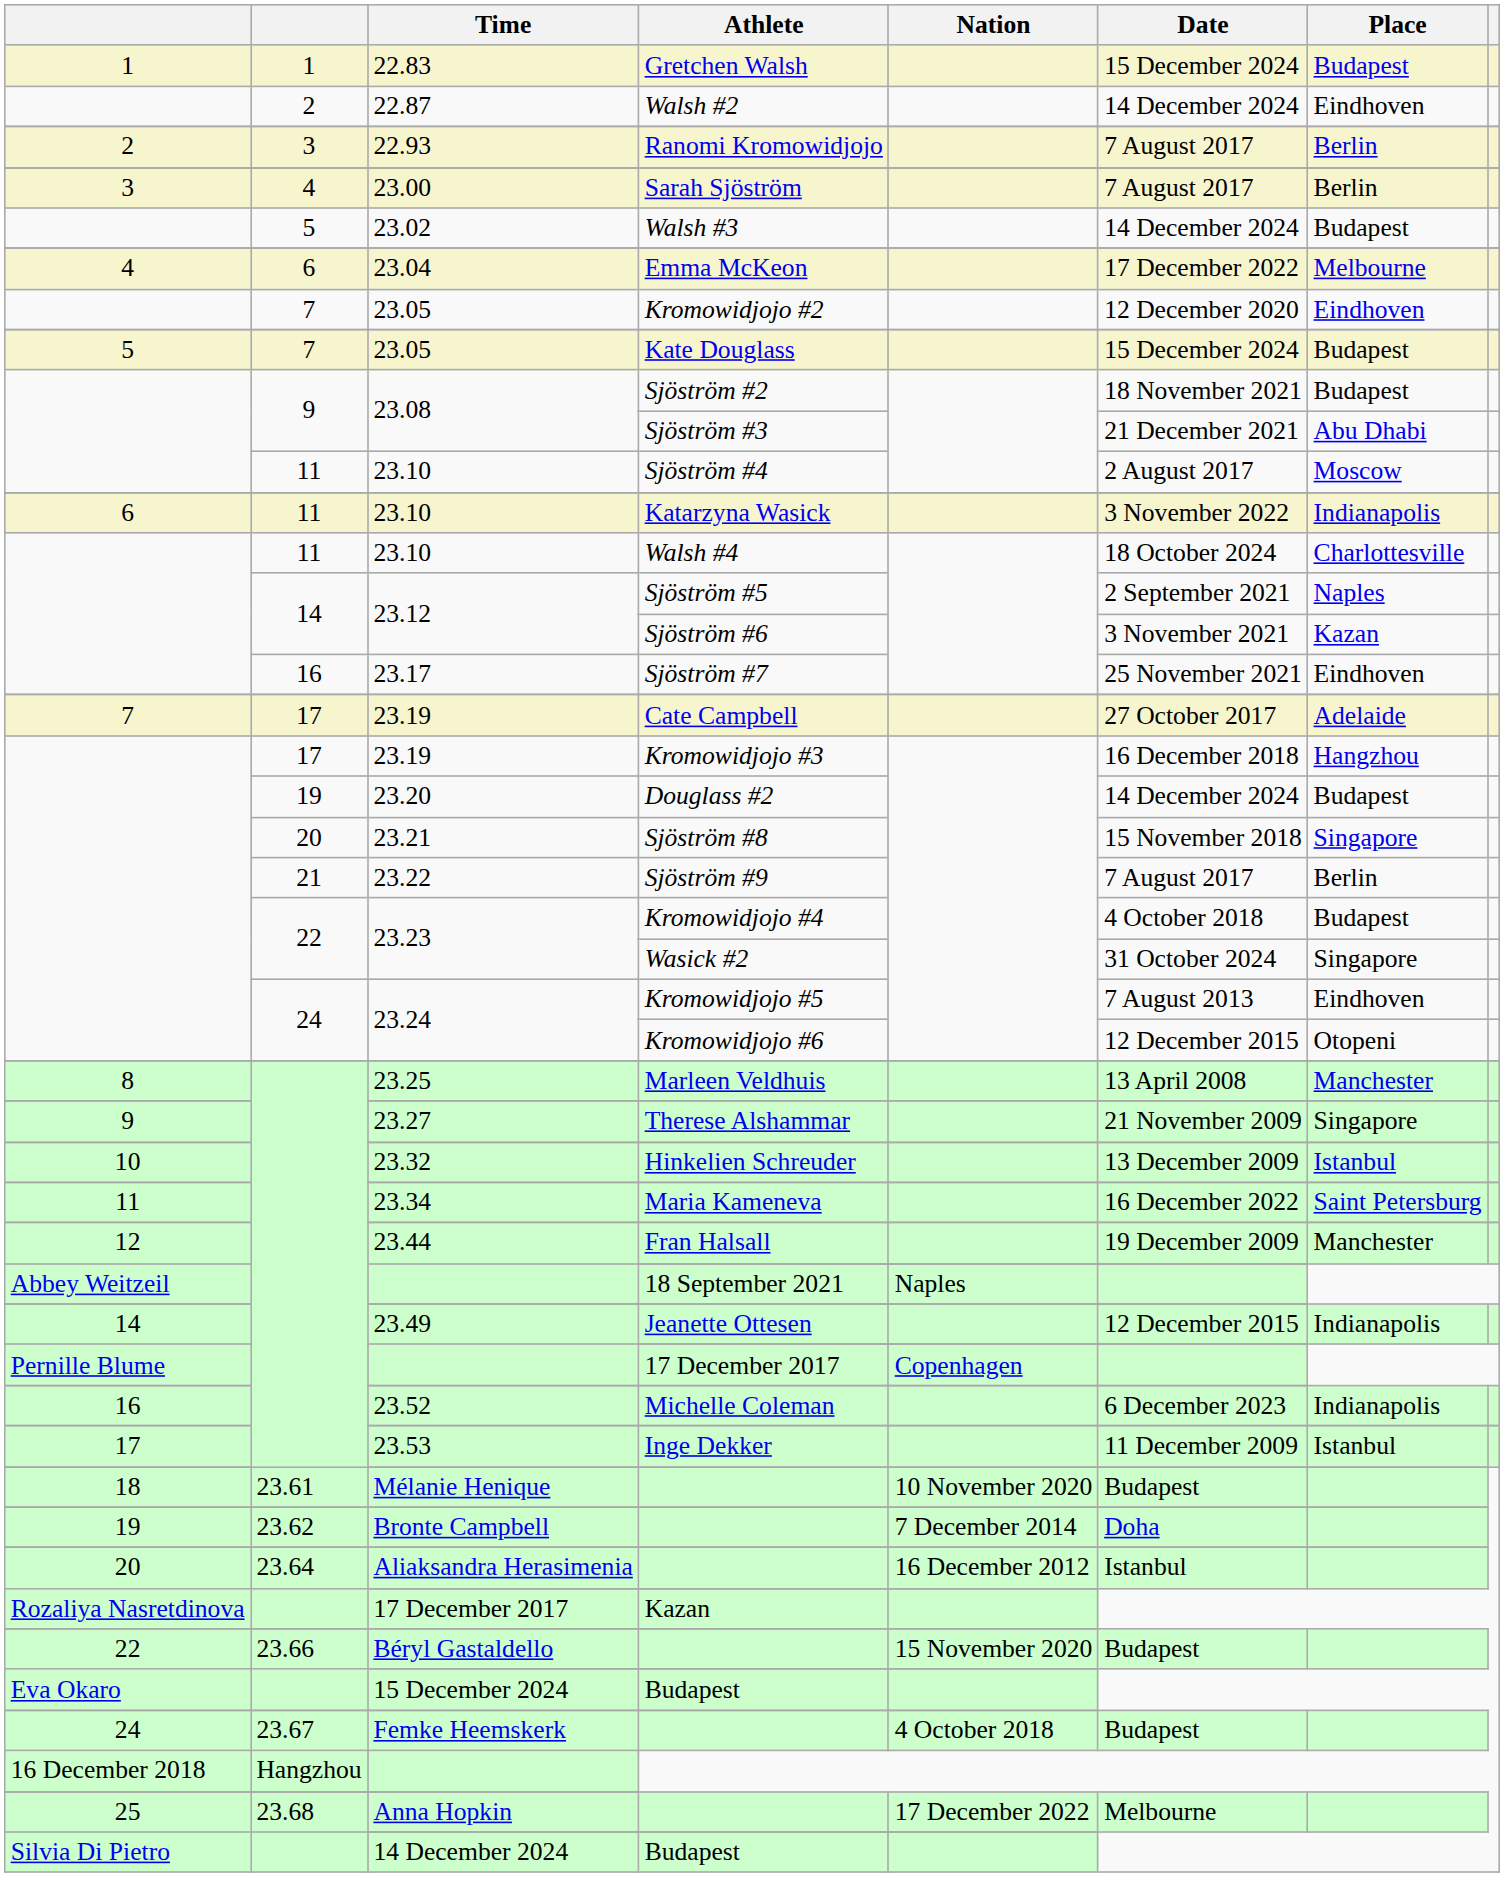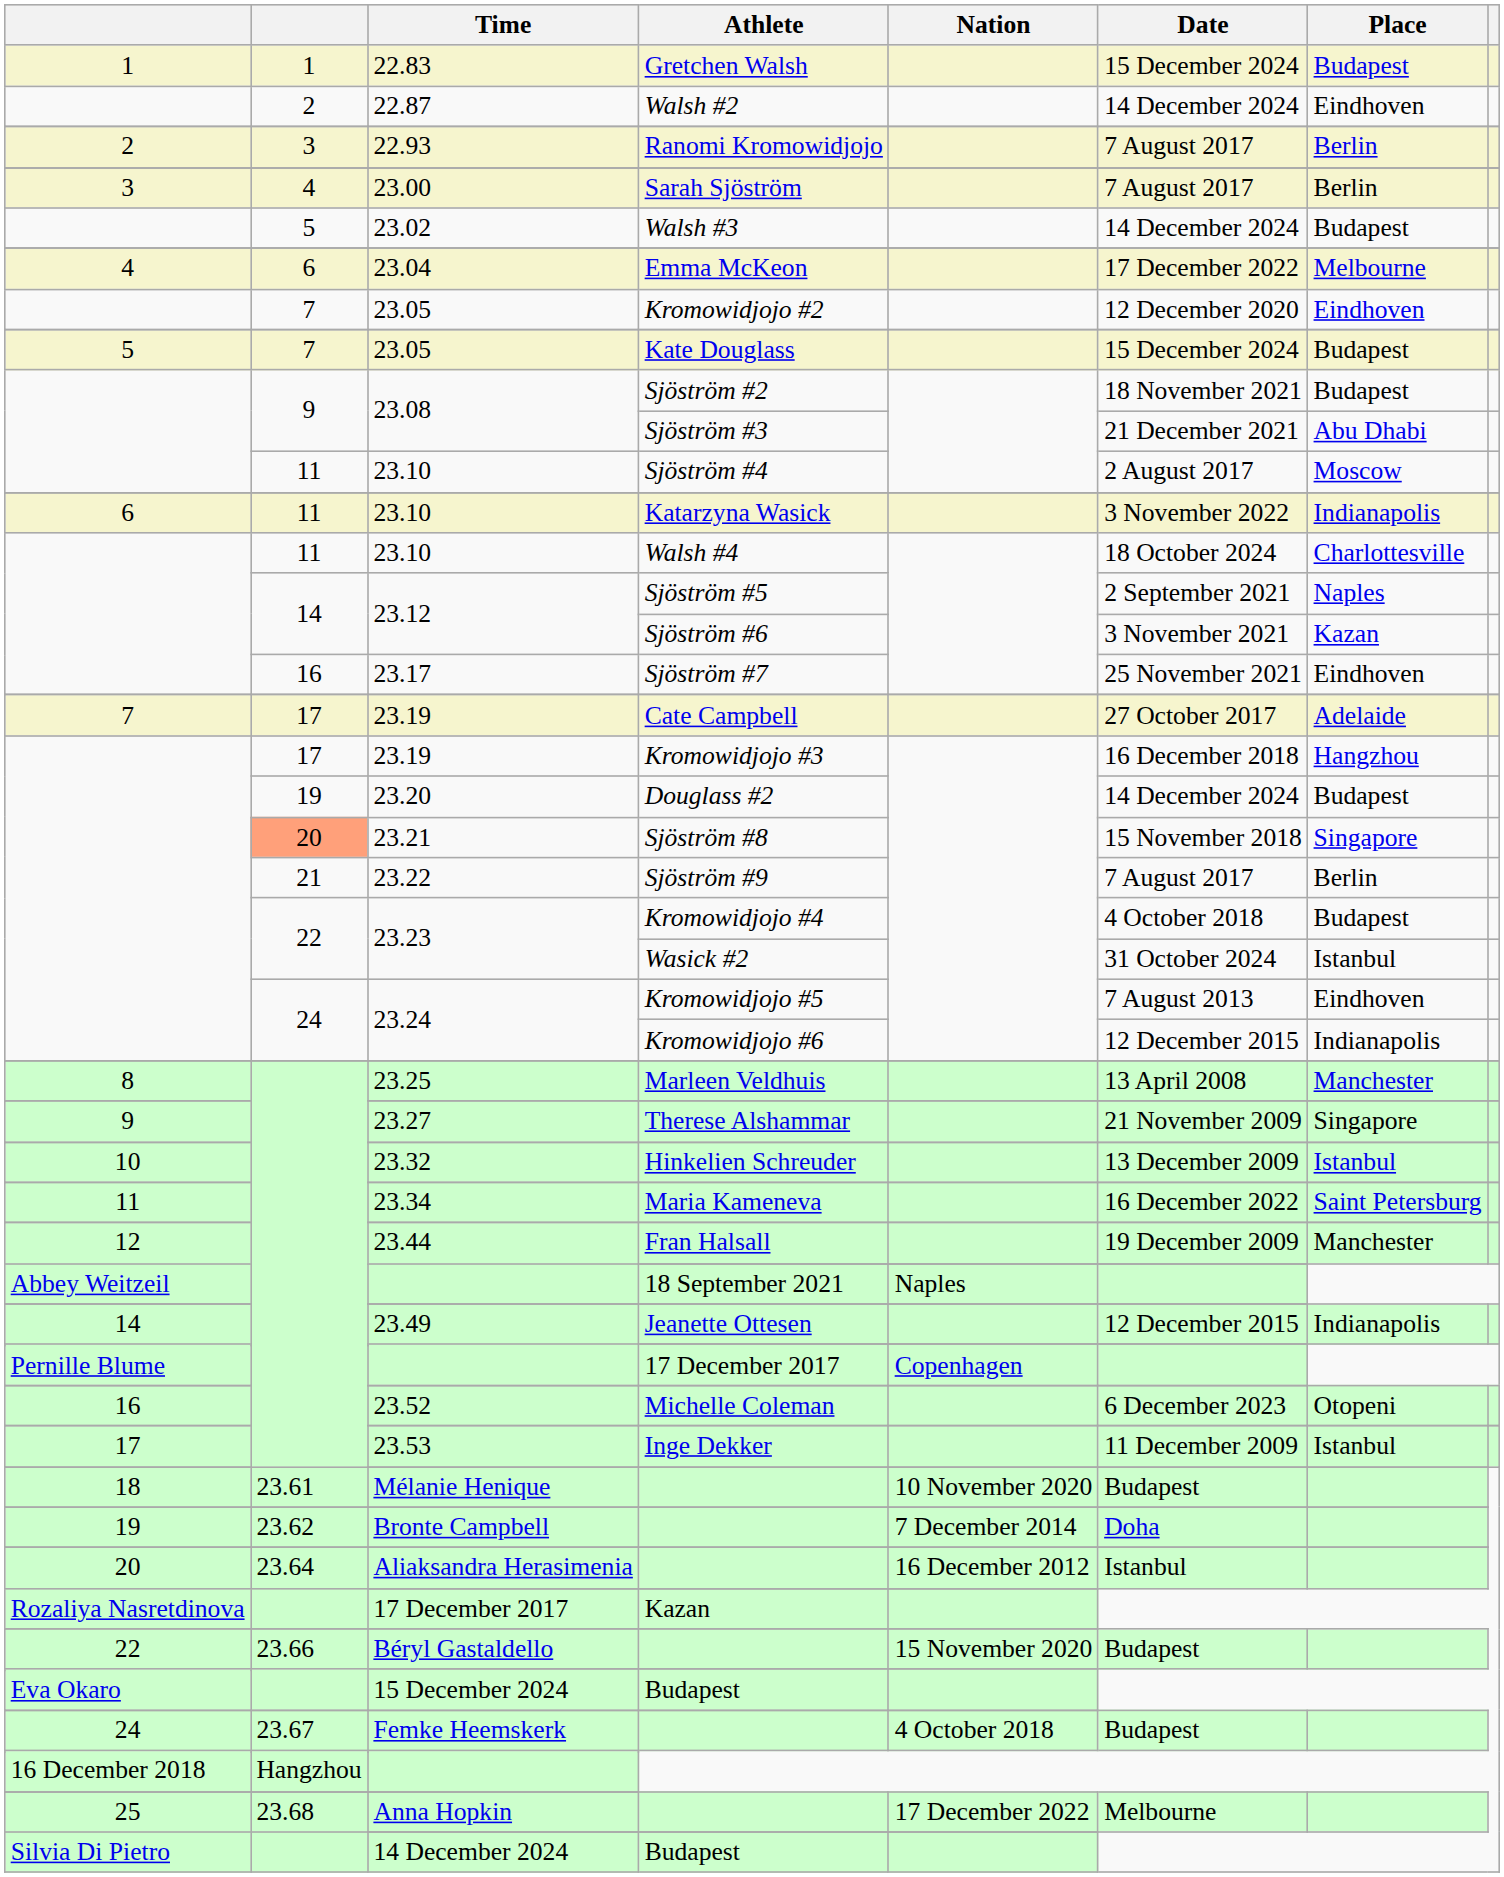Sjöström #8 | column 2: no background -> lightsalmon background
Wasick #2 | Place: Singapore -> Istanbul
Kromowidjojo #6 | Place: Otopeni -> Indianapolis
Michelle Coleman | Place: Indianapolis -> Otopeni
